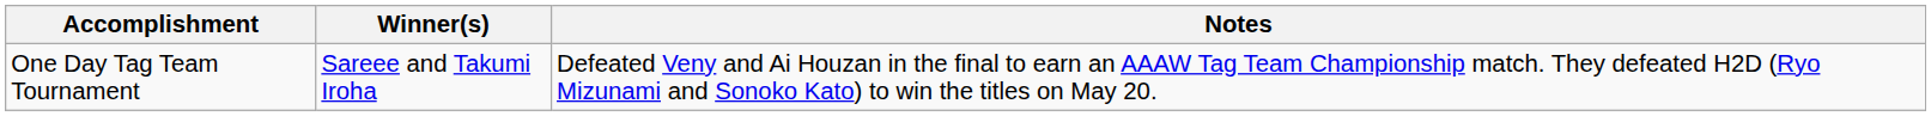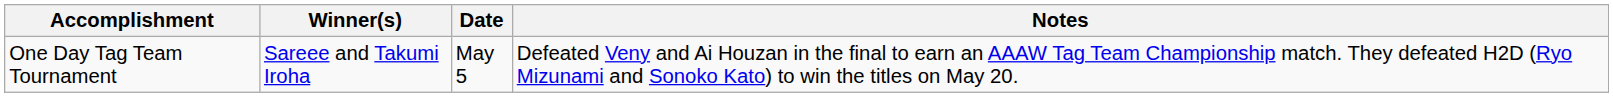+ column: Date | May 5
